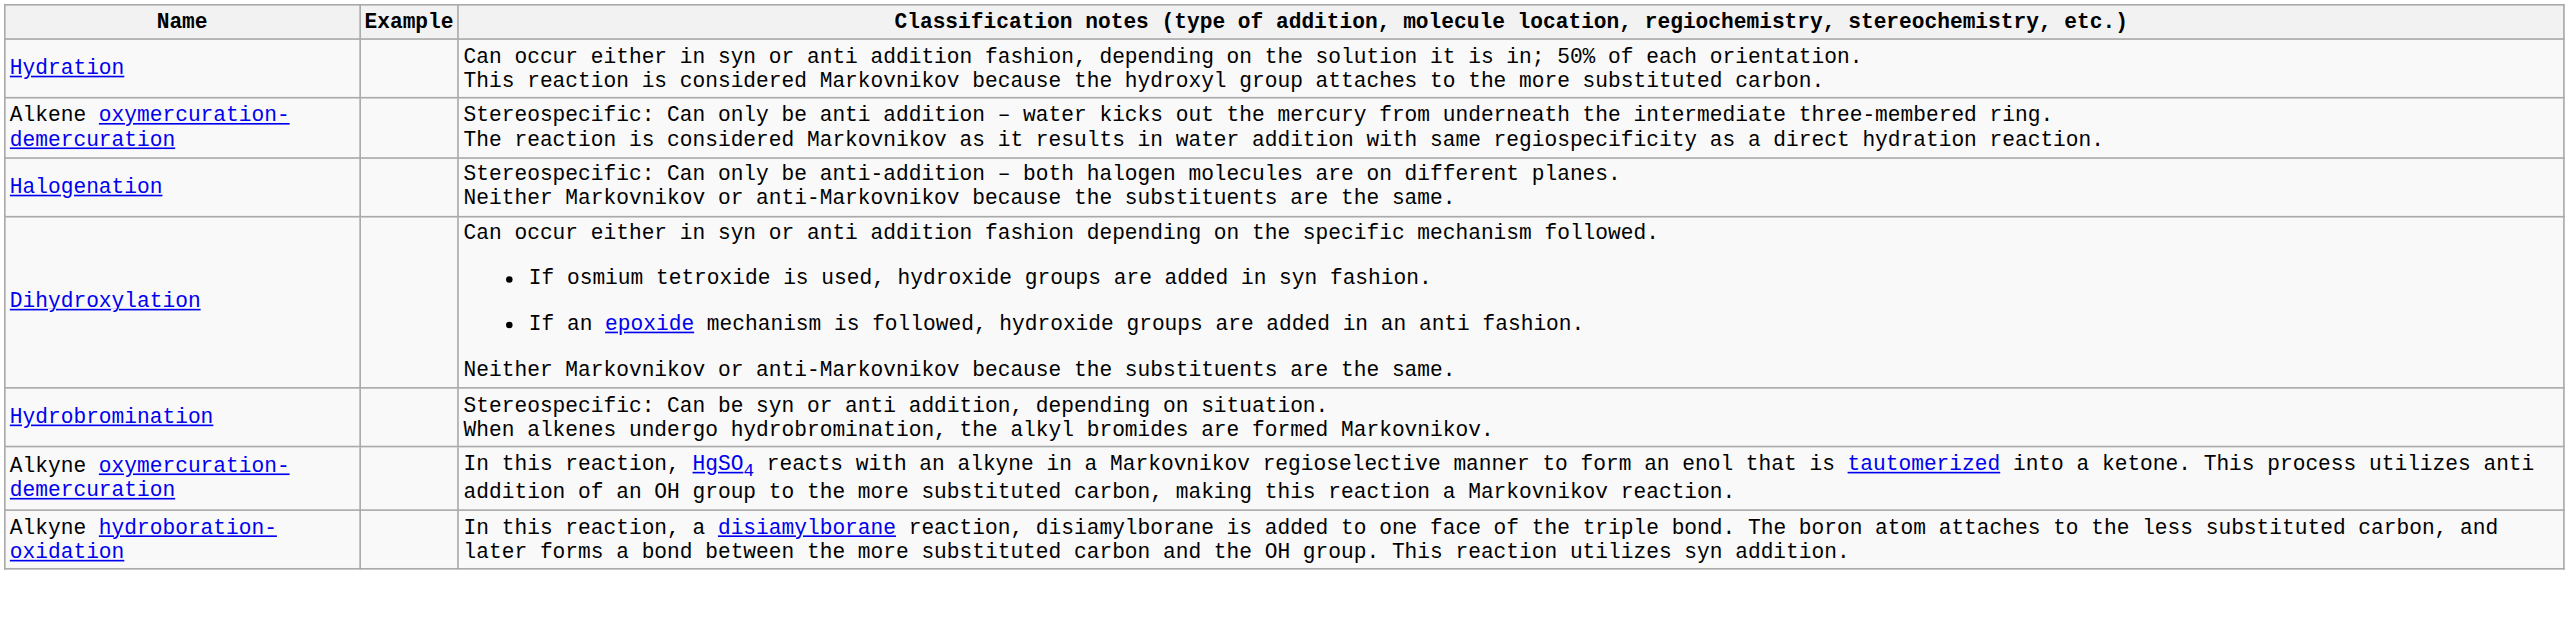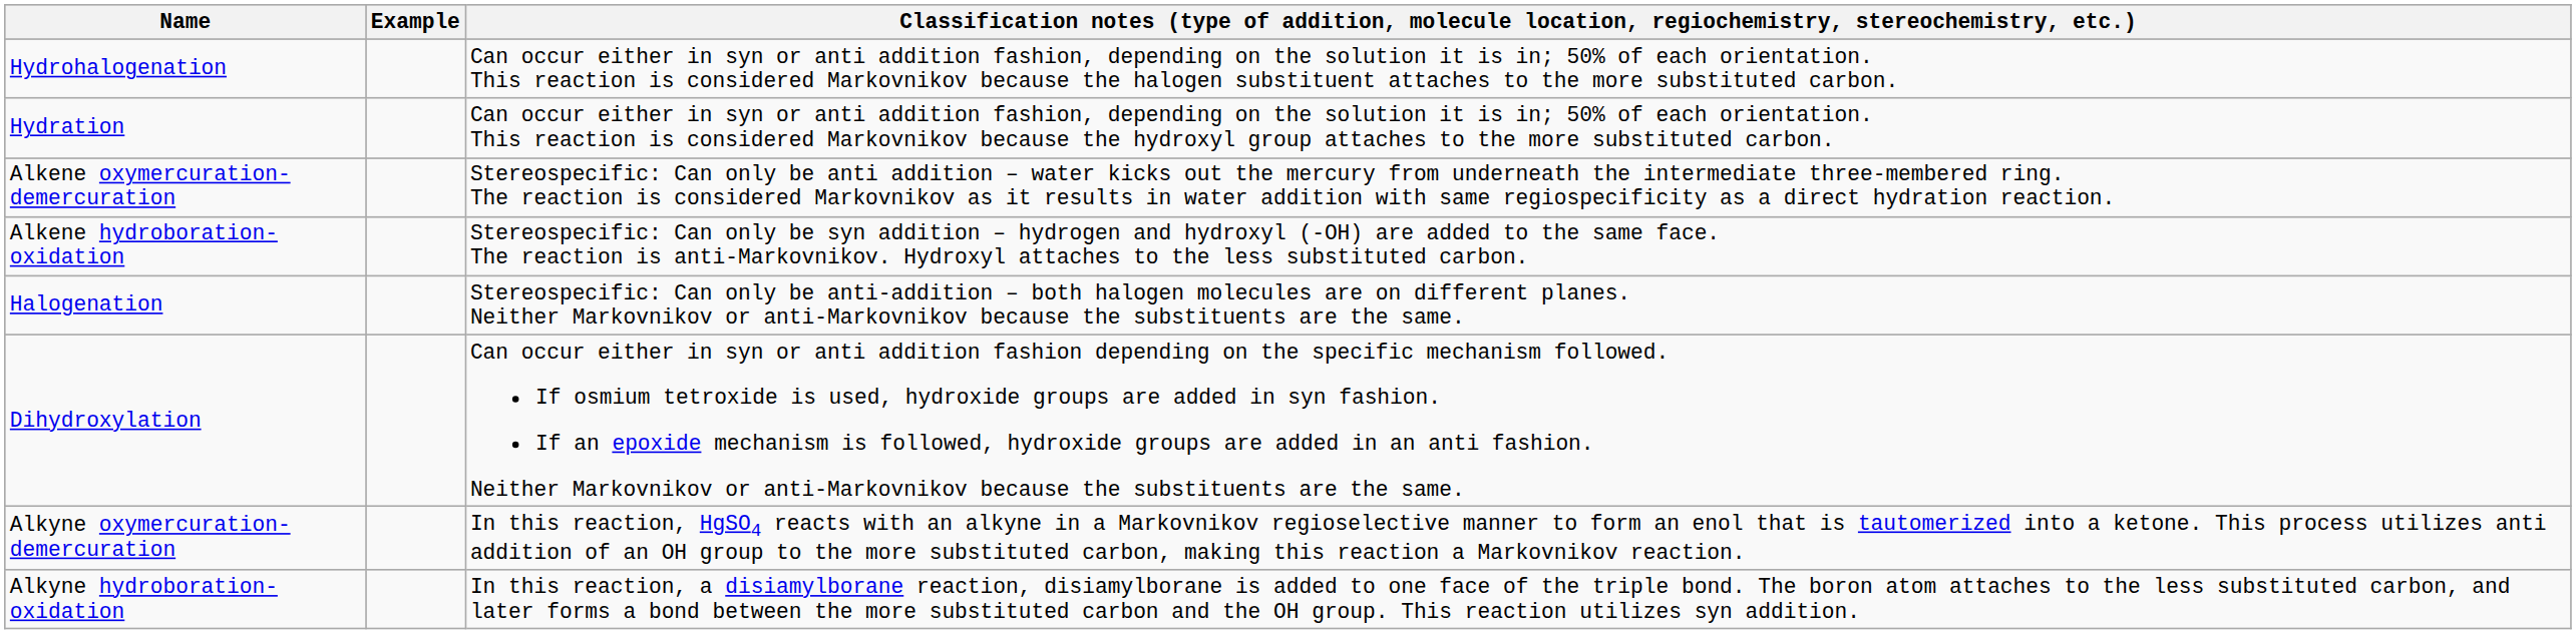+ row: Hydrohalogenation | Can occur either in syn or anti addition fashion, depending on the solution it is in; 50% of each orientation. This reaction is considered Markovnikov because the halogen substituent attaches to the more substituted carbon.
+ row: Alkene hydroboration-oxidation | Stereospecific: Can only be syn addition – hydrogen and hydroxyl (-OH) are added to the same face. The reaction is anti-Markovnikov. Hydroxyl attaches to the less substituted carbon.
- row: Hydrobromination | Stereospecific: Can be syn or anti addition, depending on situation. When alkenes undergo hydrobromination, the alkyl bromides are formed Markovnikov.
